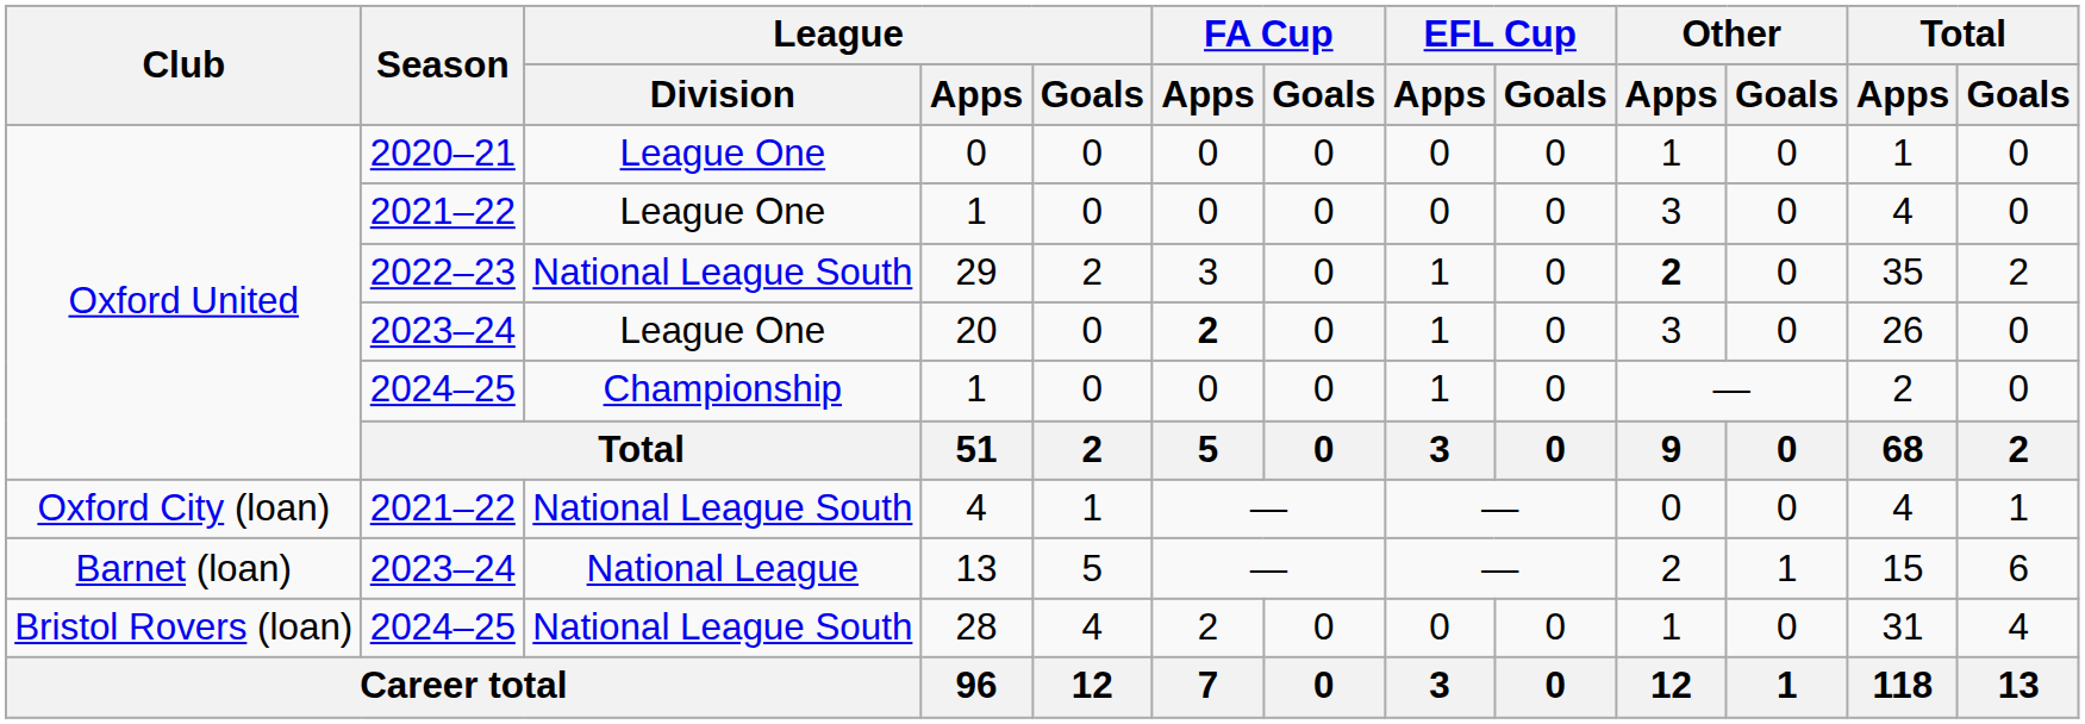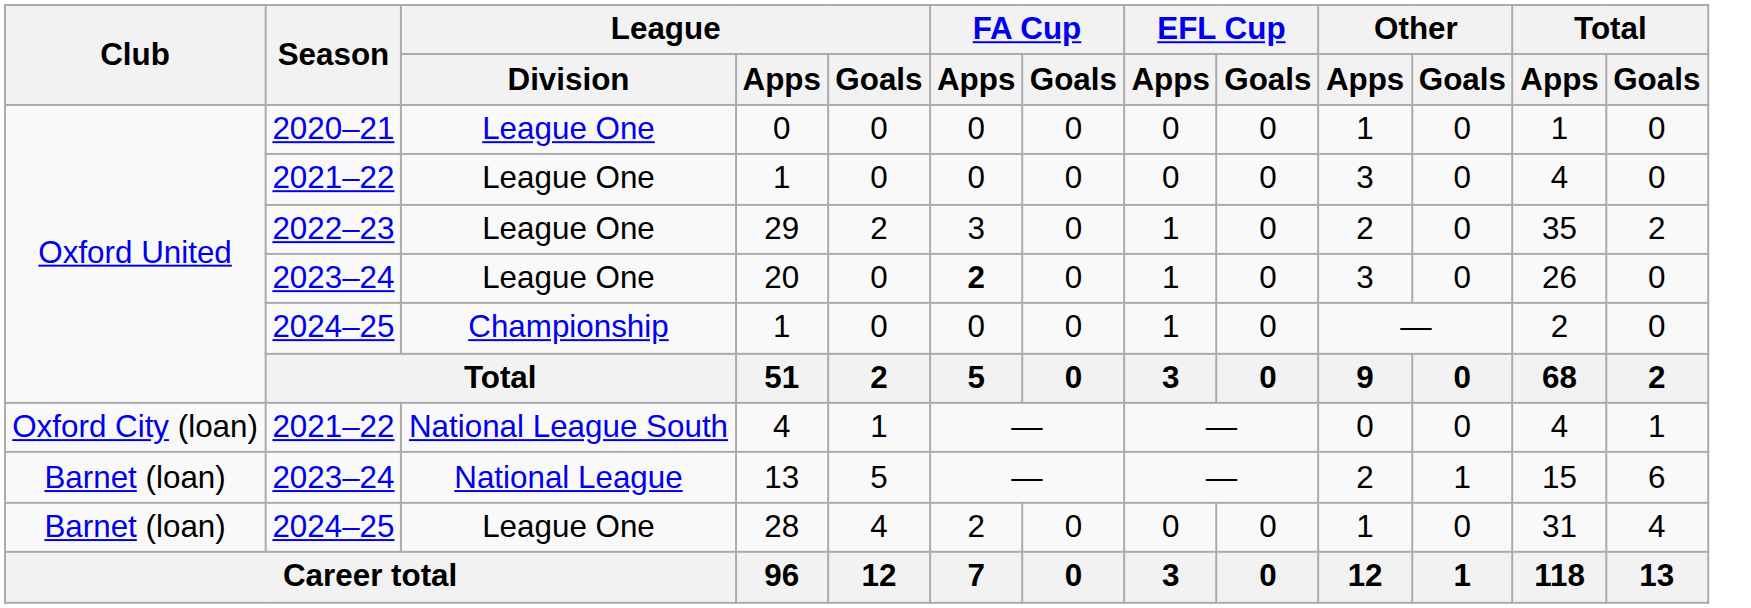29 | League / Division: National League South -> League One
29 | Other / Apps: bold -> normal
28 | Club: Bristol Rovers (loan) -> Barnet (loan)
28 | League / Division: National League South -> League One
